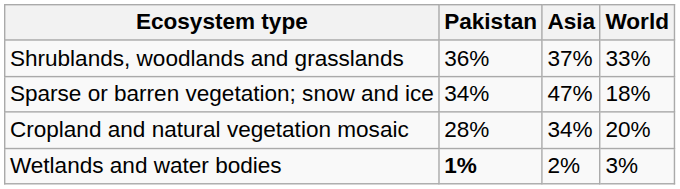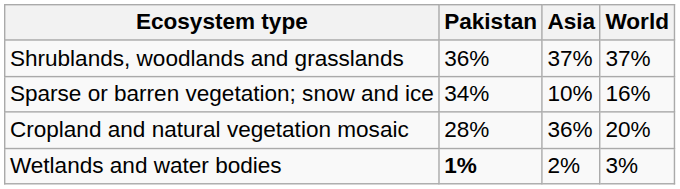Shrublands, woodlands and grasslands | World: 33% -> 37%
Sparse or barren vegetation; snow and ice | Asia: 47% -> 10%
Sparse or barren vegetation; snow and ice | World: 18% -> 16%
Cropland and natural vegetation mosaic | Asia: 34% -> 36%
